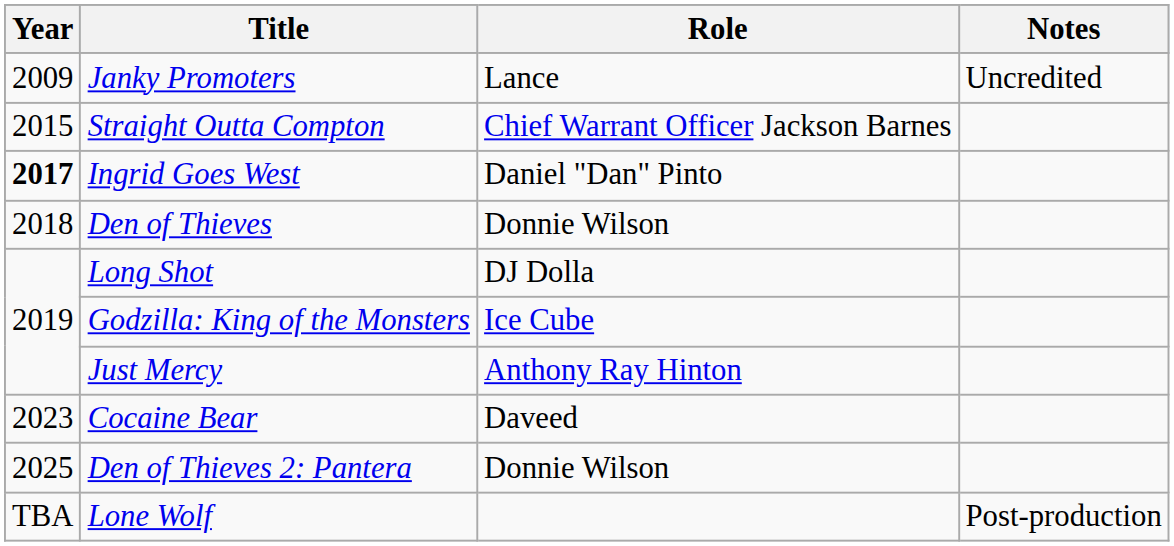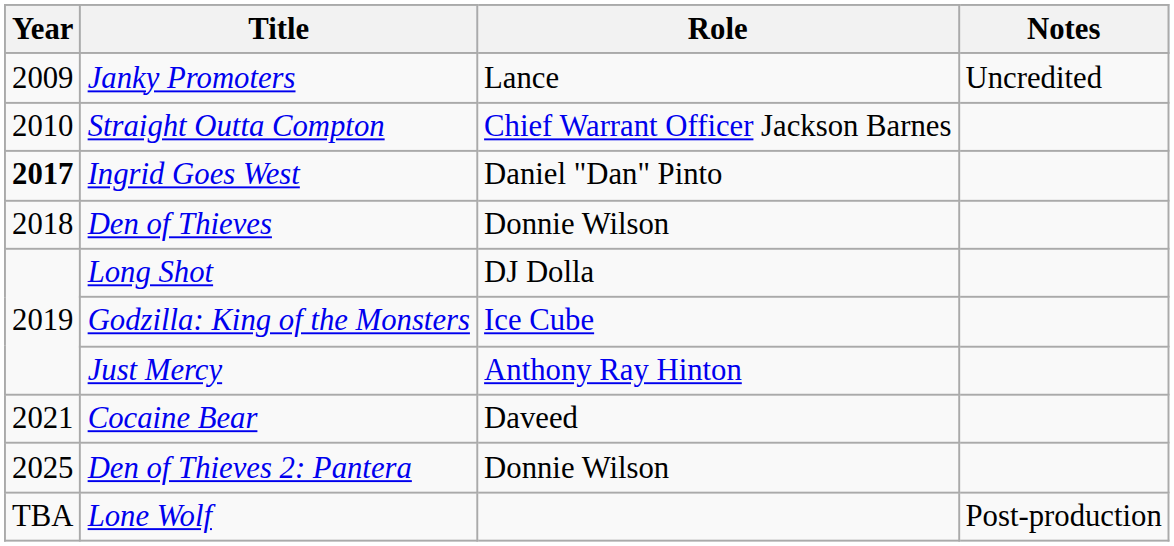Straight Outta Compton | Year: 2015 -> 2010
Cocaine Bear | Year: 2023 -> 2021
